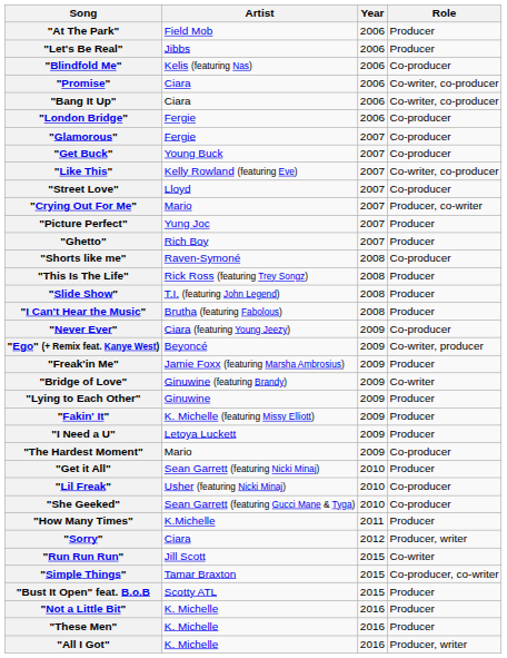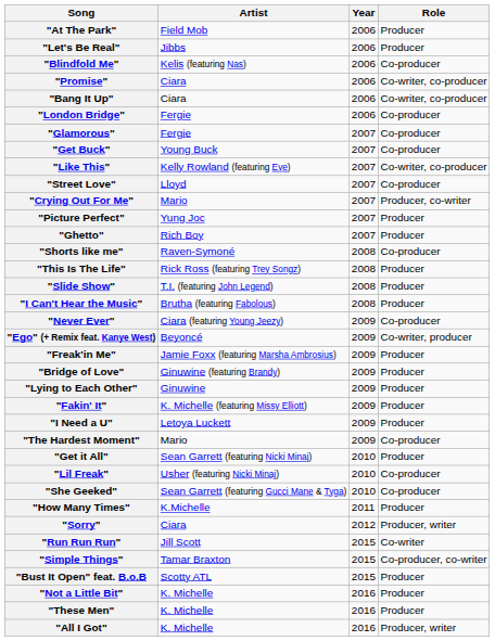"Bridge of Love" | Role: Co-writer -> Producer
